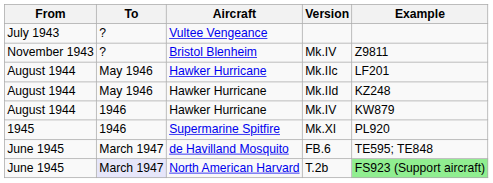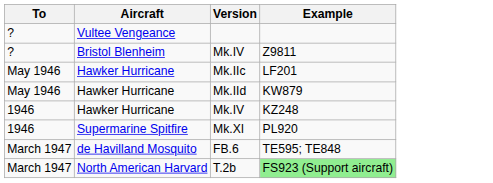- column: From | July 1943 | November 1943 | August 1944 | August 1944 | August 1944 | 1945 | June 1945 | June 1945
Mk.IId | Example: KZ248 -> KW879
Hawker Hurricane / Mk.IV | Example: KW879 -> KZ248
T.2b | To: lavender background -> no background
